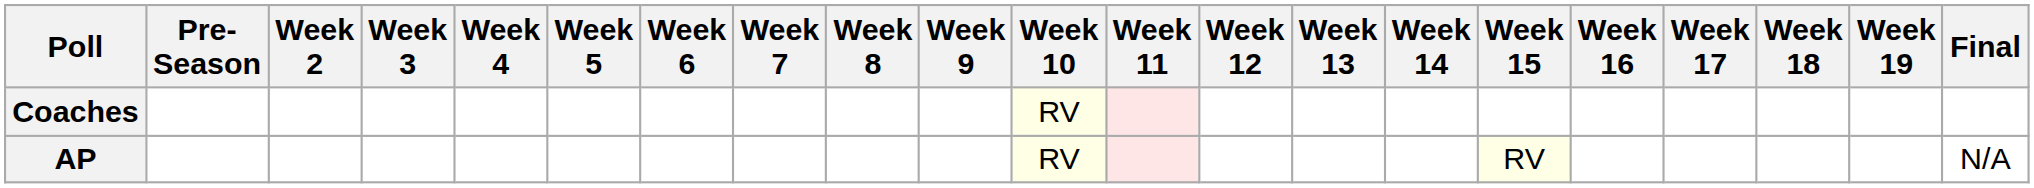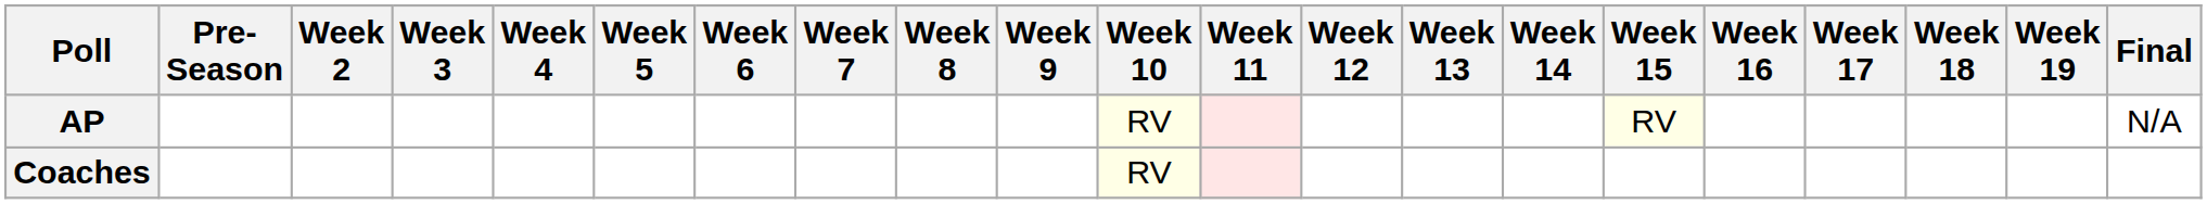rows swapped: AP <-> Coaches
